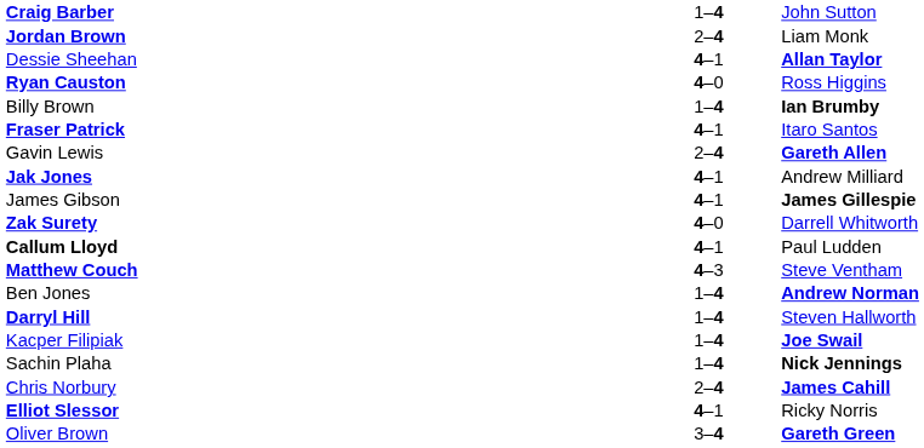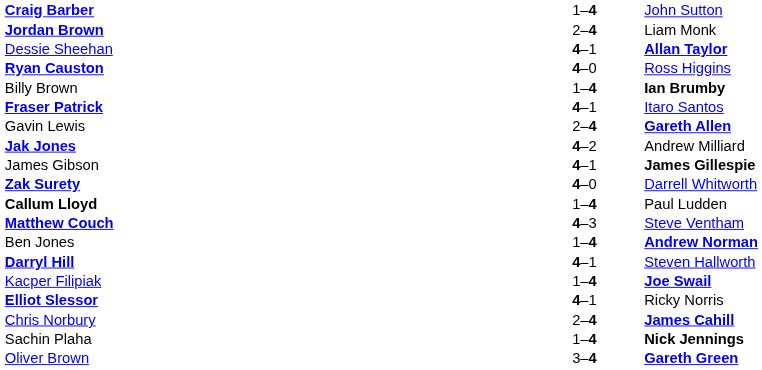Jak Jones | column 2: 4–1 -> 4–2
Callum Lloyd | column 2: 4–1 -> 1–4
Darryl Hill | column 2: 1–4 -> 4–1
rows swapped: Sachin Plaha <-> Elliot Slessor
